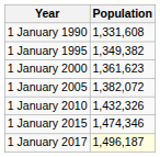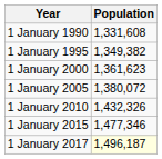1 January 2005 | Population: 1,382,072 -> 1,380,072
1 January 2015 | Population: 1,474,346 -> 1,477,346
